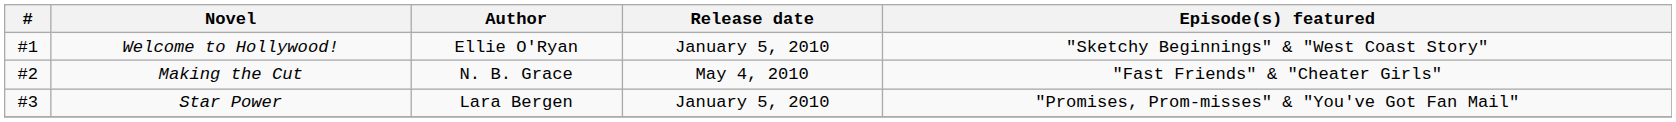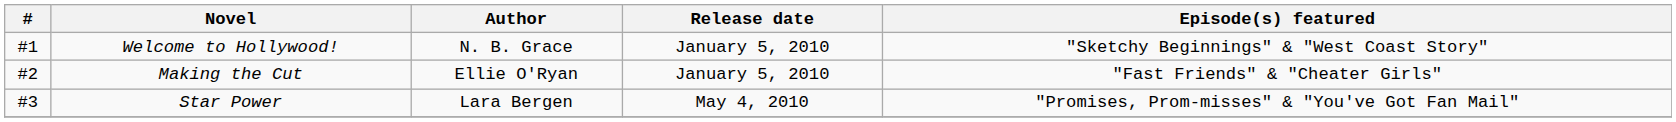Welcome to Hollywood! | Author: Ellie O'Ryan -> N. B. Grace
Making the Cut | Author: N. B. Grace -> Ellie O'Ryan
Making the Cut | Release date: May 4, 2010 -> January 5, 2010
Star Power | Release date: January 5, 2010 -> May 4, 2010
